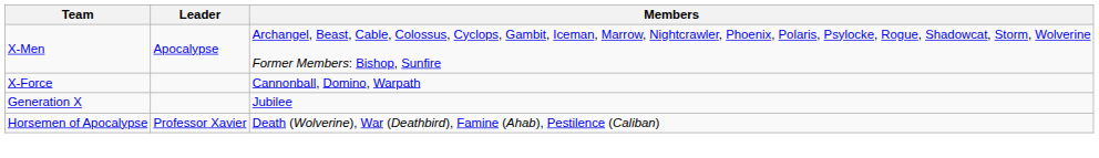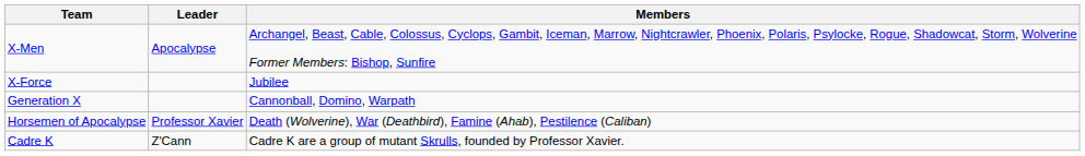X-Force | Members: Cannonball, Domino, Warpath -> Jubilee
Generation X | Members: Jubilee -> Cannonball, Domino, Warpath
+ row: Cadre K | Z'Cann | Cadre K are a group of mutant Skrulls, founded by Professor Xavier.
